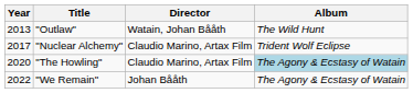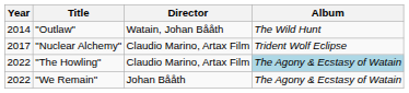"Outlaw" | Year: 2013 -> 2014
"The Howling" | Year: 2020 -> 2022
